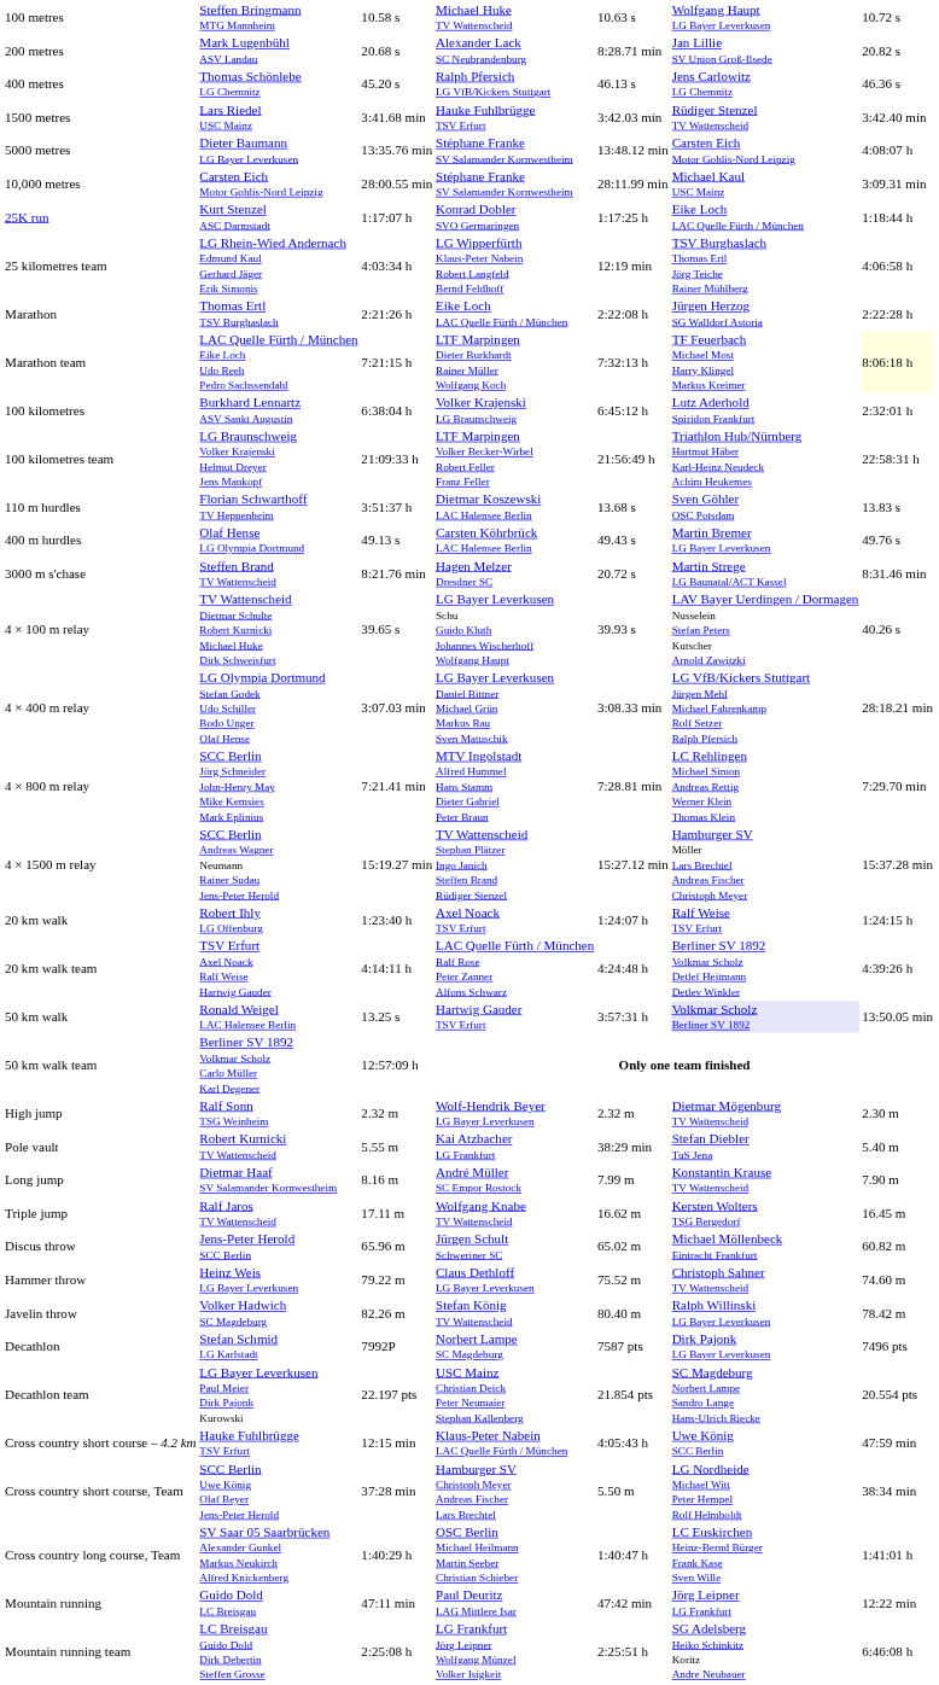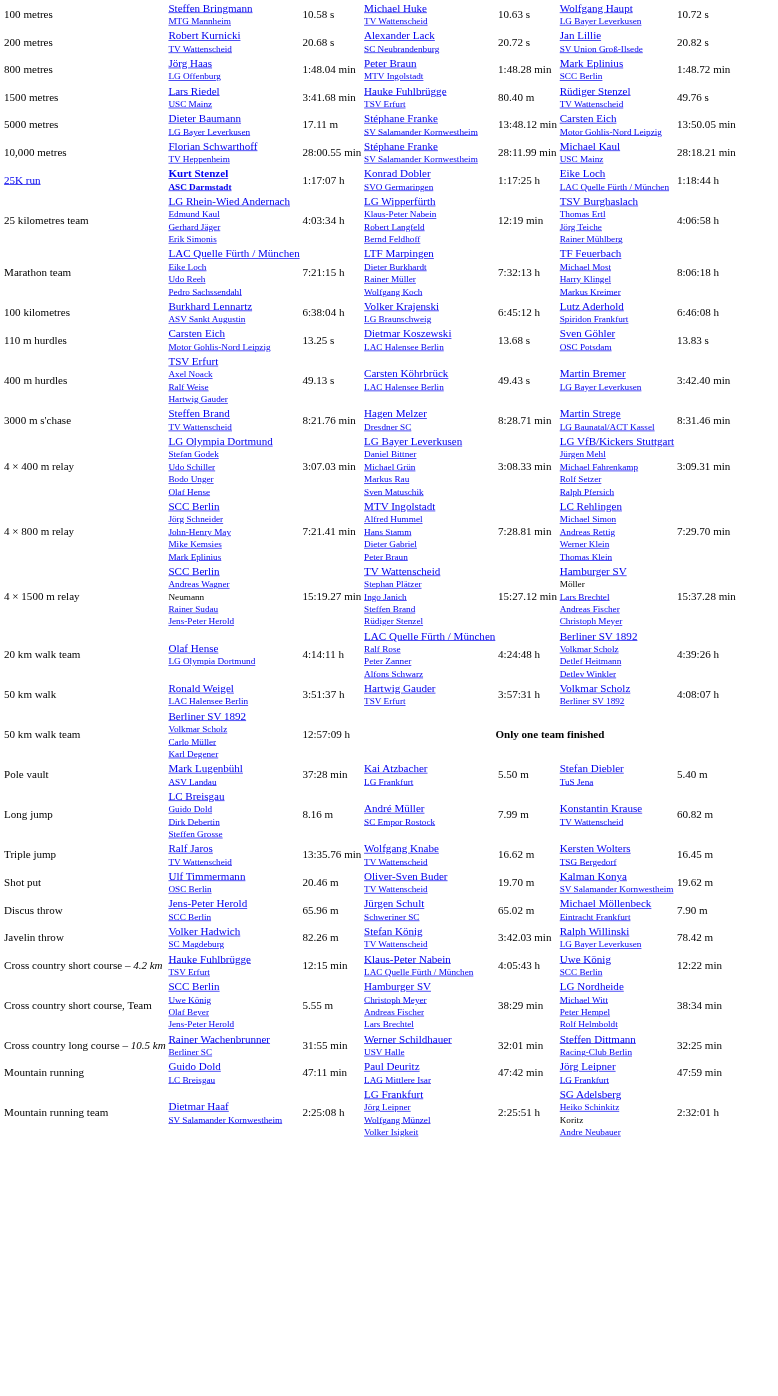200 metres | column 2: Mark Lugenbühl ASV Landau -> Robert Kurnicki TV Wattenscheid
200 metres | column 5: 8:28.71 min -> 20.72 s
- row: 400 metres | Thomas Schönlebe LG Chemnitz | 45.20 s | Ralph Pfersich LG VfB/Kickers Stuttgart | 46.13 s | Jens Carlowitz LG Chemnitz | 46.36 s
+ row: 800 metres | Jörg Haas LG Offenburg | 1:48.04 min | Peter Braun MTV Ingolstadt | 1:48.28 min | Mark Eplinius SCC Berlin | 1:48.72 min
1500 metres | column 5: 3:42.03 min -> 80.40 m
1500 metres | column 7: 3:42.40 min -> 49.76 s
5000 metres | column 3: 13:35.76 min -> 17.11 m
5000 metres | column 7: 4:08:07 h -> 13:50.05 min
10,000 metres | column 2: Carsten Eich Motor Gohlis-Nord Leipzig -> Florian Schwarthoff TV Heppenheim
10,000 metres | column 7: 3:09.31 min -> 28:18.21 min
25K run | column 2: normal -> bold
- row: Marathon | Thomas Ertl TSV Burghaslach | 2:21:26 h | Eike Loch LAC Quelle Fürth / München | 2:22:08 h | Jürgen Herzog SG Walldorf Astoria | 2:22:28 h
Marathon team | column 7: lightyellow background -> no background
100 kilometres | column 7: 2:32:01 h -> 6:46:08 h
- row: 100 kilometres team | LG Braunschweig Volker Krajenski Helmut Dreyer Jens Mankopf | 21:09:33 h | LTF Marpingen Volker Becker-Wirbel Robert Feller Franz Feller | 21:56:49 h | Triathlon Hub/Nürnberg Hartmut Häber Karl-Heinz Neudeck Achim Heukemes | 22:58:31 h
110 m hurdles | column 2: Florian Schwarthoff TV Heppenheim -> Carsten Eich Motor Gohlis-Nord Leipzig
110 m hurdles | column 3: 3:51:37 h -> 13.25 s
400 m hurdles | column 2: Olaf Hense LG Olympia Dortmund -> TSV Erfurt Axel Noack Ralf Weise Hartwig Gauder
400 m hurdles | column 7: 49.76 s -> 3:42.40 min
3000 m s'chase | column 5: 20.72 s -> 8:28.71 min
- row: 4 × 100 m relay | TV Wattenscheid Dietmar Schulte Robert Kurnicki Michael Huke Dirk Schweisfurt | 39.65 s | LG Bayer Leverkusen Schu Guido Kluth Johannes Wischerhoff Wolfgang Haupt | 39.93 s | LAV Bayer Uerdingen / Dormagen Nusselein Stefan Peters Kutscher Arnold Zawitzki | 40.26 s
4 × 400 m relay | column 7: 28:18.21 min -> 3:09.31 min
- row: 20 km walk | Robert Ihly LG Offenburg | 1:23:40 h | Axel Noack TSV Erfurt | 1:24:07 h | Ralf Weise TSV Erfurt | 1:24:15 h
20 km walk team | column 2: TSV Erfurt Axel Noack Ralf Weise Hartwig Gauder -> Olaf Hense LG Olympia Dortmund
50 km walk | column 3: 13.25 s -> 3:51:37 h
50 km walk | column 6: lavender background -> no background
50 km walk | column 7: 13:50.05 min -> 4:08:07 h
- row: High jump | Ralf Sonn TSG Weinheim | 2.32 m | Wolf-Hendrik Beyer LG Bayer Leverkusen | 2.32 m | Dietmar Mögenburg TV Wattenscheid | 2.30 m
Pole vault | column 2: Robert Kurnicki TV Wattenscheid -> Mark Lugenbühl ASV Landau
Pole vault | column 3: 5.55 m -> 37:28 min
Pole vault | column 5: 38:29 min -> 5.50 m
Long jump | column 2: Dietmar Haaf SV Salamander Kornwestheim -> LC Breisgau Guido Dold Dirk Debertin Steffen Grosse
Long jump | column 7: 7.90 m -> 60.82 m
Triple jump | column 3: 17.11 m -> 13:35.76 min
+ row: Shot put | Ulf Timmermann OSC Berlin | 20.46 m | Oliver-Sven Buder TV Wattenscheid | 19.70 m | Kalman Konya SV Salamander Kornwestheim | 19.62 m
Discus throw | column 7: 60.82 m -> 7.90 m
- row: Hammer throw | Heinz Weis LG Bayer Leverkusen | 79.22 m | Claus Dethloff LG Bayer Leverkusen | 75.52 m | Christoph Sahner TV Wattenscheid | 74.60 m
Javelin throw | column 5: 80.40 m -> 3:42.03 min
- row: Decathlon | Stefan Schmid LG Karlstadt | 7992P | Norbert Lampe SC Magdeburg | 7587 pts | Dirk Pajonk LG Bayer Leverkusen | 7496 pts
- row: Decathlon team | LG Bayer Leverkusen Paul Meier Dirk Pajonk Kurowski | 22.197 pts | USC Mainz Christian Deick Peter Neumaier Stephan Kallenberg | 21.854 pts | SC Magdeburg Norbert Lampe Sandro Lange Hans-Ulrich Riecke | 20.554 pts
Cross country short course – 4.2 km | column 7: 47:59 min -> 12:22 min
Cross country short course, Team | column 3: 37:28 min -> 5.55 m
Cross country short course, Team | column 5: 5.50 m -> 38:29 min
+ row: Cross country long course – 10.5 km | Rainer Wachenbrunner Berliner SC | 31:55 min | Werner Schildhauer USV Halle | 32:01 min | Steffen Dittmann Racing-Club Berlin | 32:25 min
- row: Cross country long course, Team | SV Saar 05 Saarbrücken Alexander Gunkel Markus Neukirch Alfred Knickenberg | 1:40:29 h | OSC Berlin Michael Heilmann Martin Seeber Christian Schieber | 1:40:47 h | LC Euskirchen Heinz-Bernd Bürger Frank Kase Sven Wille | 1:41:01 h
Mountain running | column 7: 12:22 min -> 47:59 min
Mountain running team | column 2: LC Breisgau Guido Dold Dirk Debertin Steffen Grosse -> Dietmar Haaf SV Salamander Kornwestheim
Mountain running team | column 7: 6:46:08 h -> 2:32:01 h
